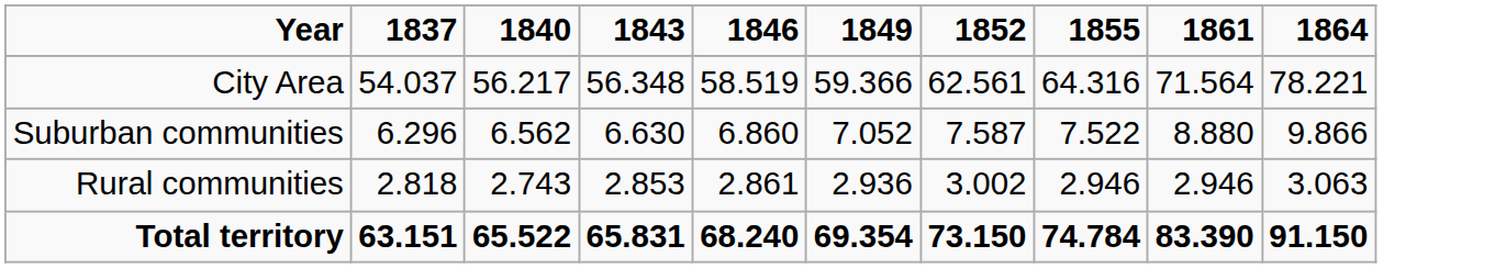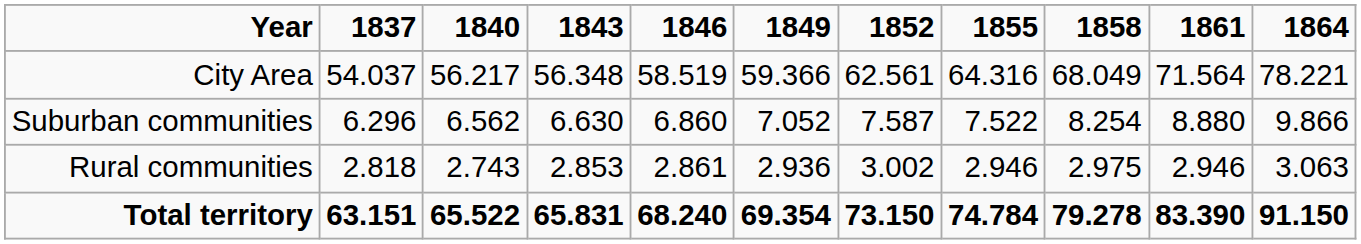+ column: 1858 | 68.049 | 8.254 | 2.975 | 79.278
